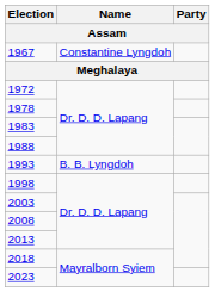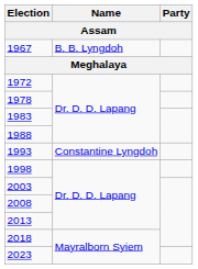1967 | Name: Constantine Lyngdoh -> B. B. Lyngdoh
1993 | Name: B. B. Lyngdoh -> Constantine Lyngdoh
